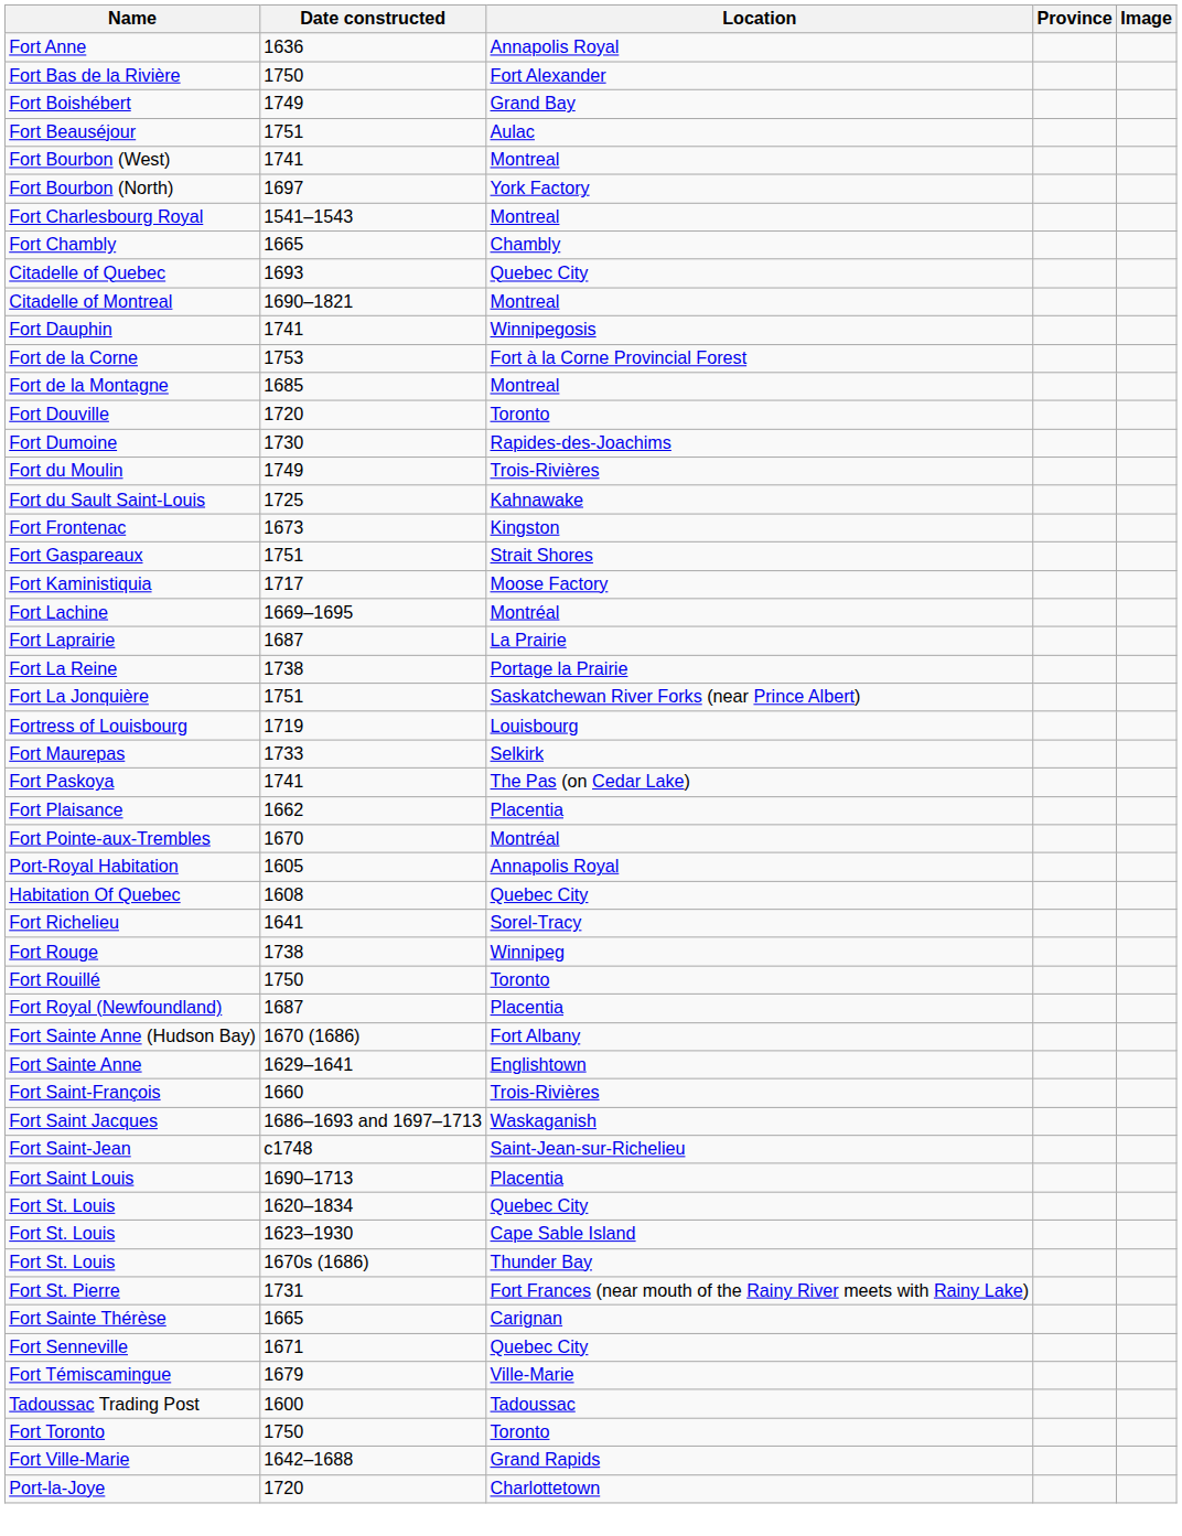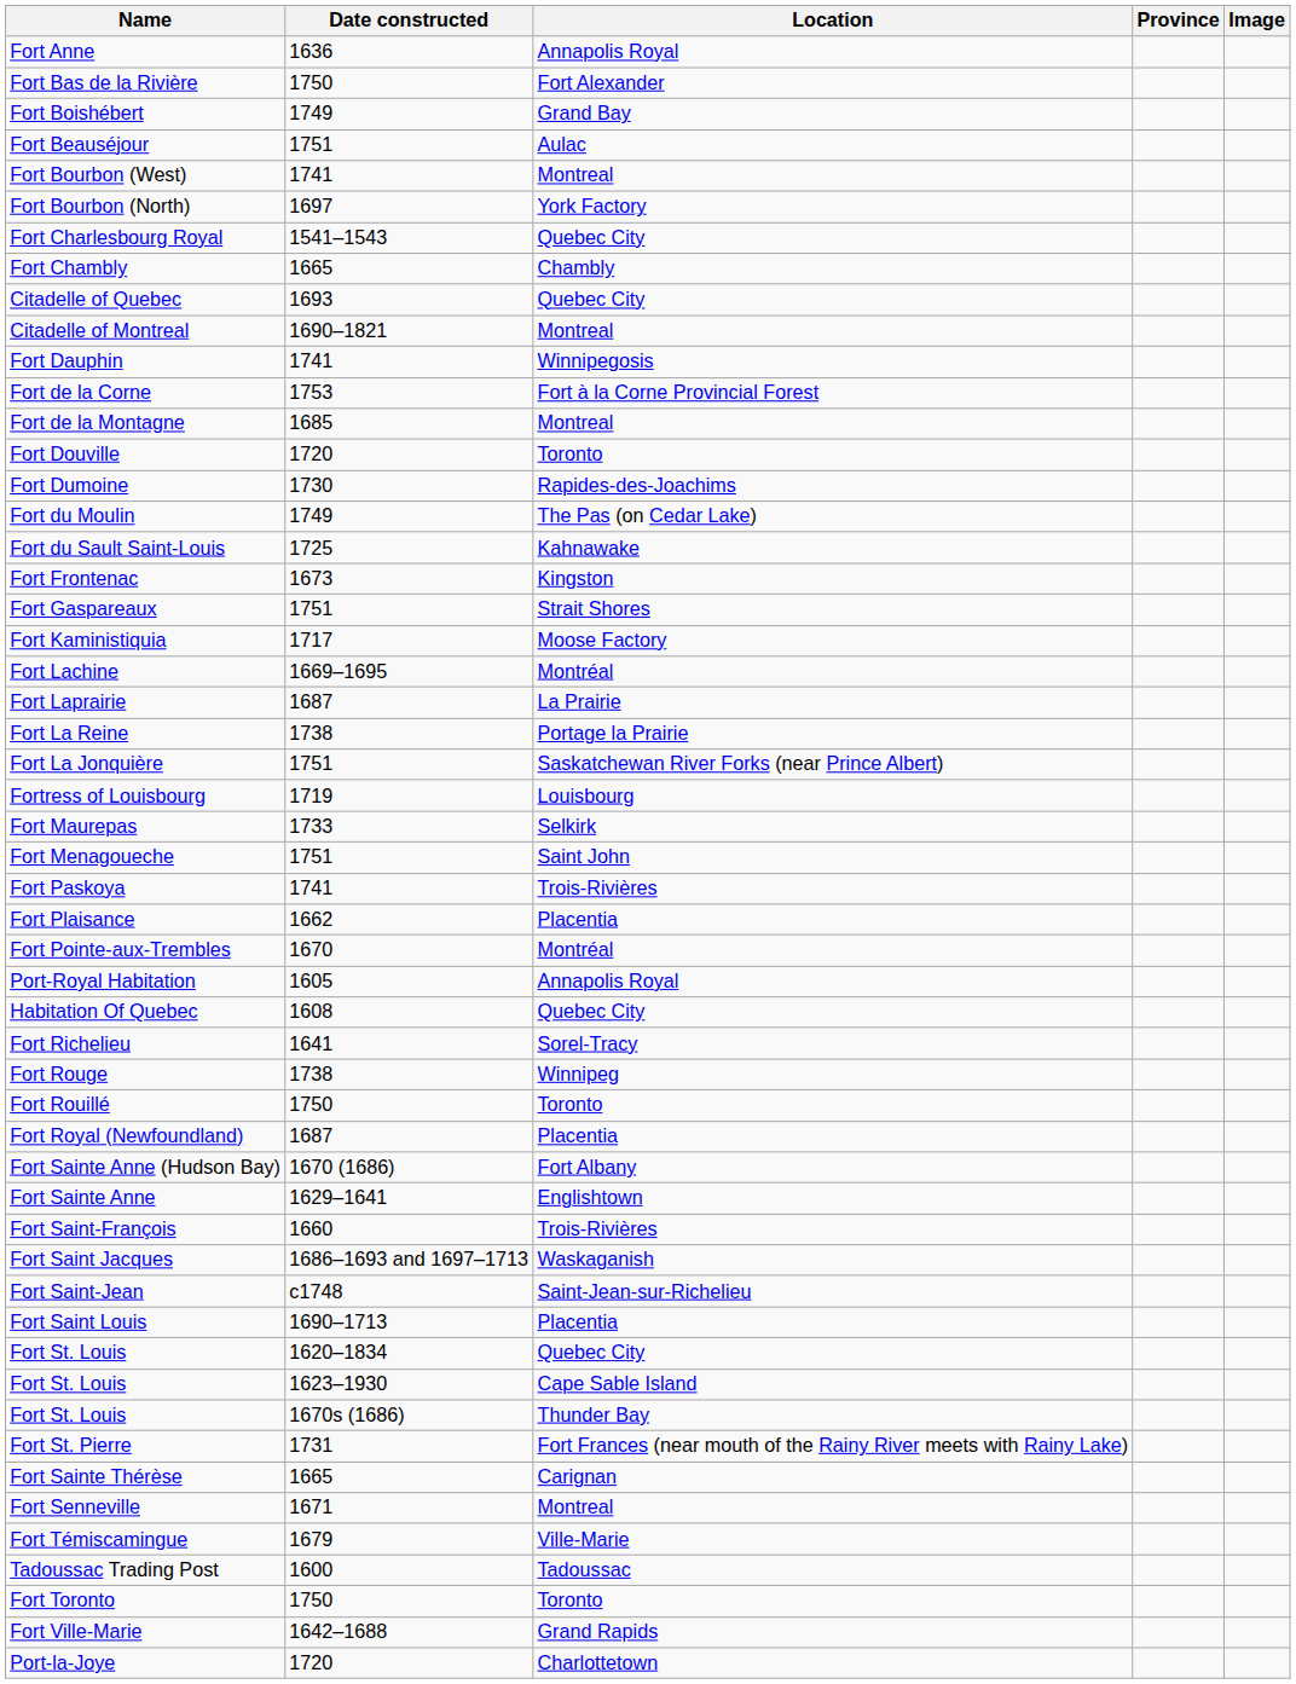Fort Charlesbourg Royal | Location: Montreal -> Quebec City
Fort du Moulin | Location: Trois-Rivières -> The Pas (on Cedar Lake)
+ row: Fort Menagoueche | 1751 | Saint John
Fort Paskoya | Location: The Pas (on Cedar Lake) -> Trois-Rivières
Fort Senneville | Location: Quebec City -> Montreal
